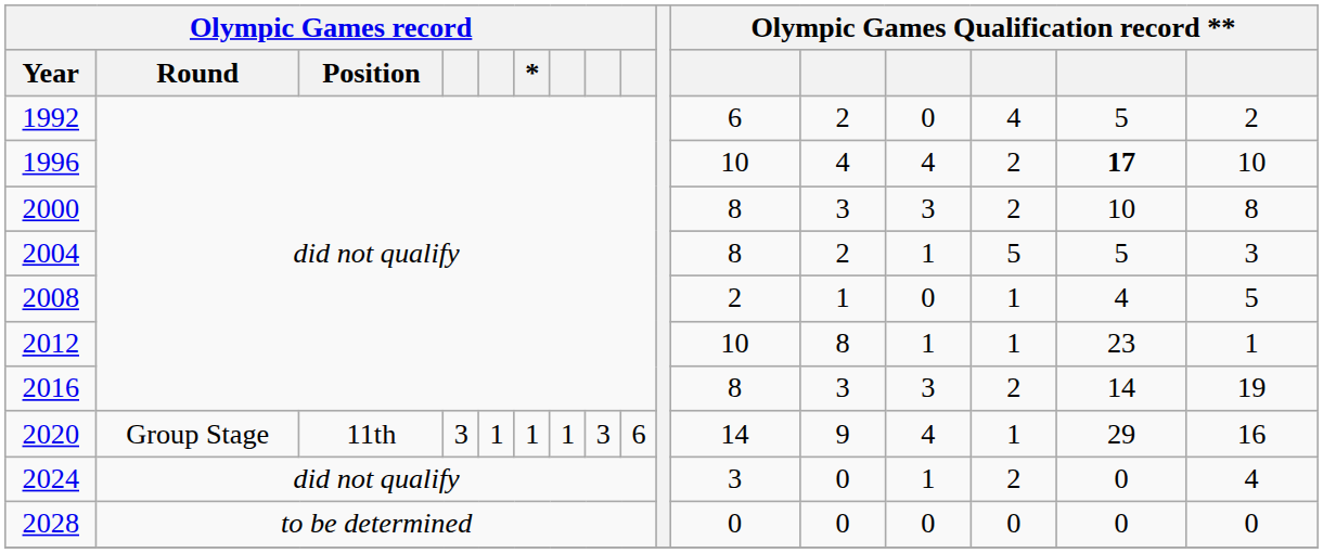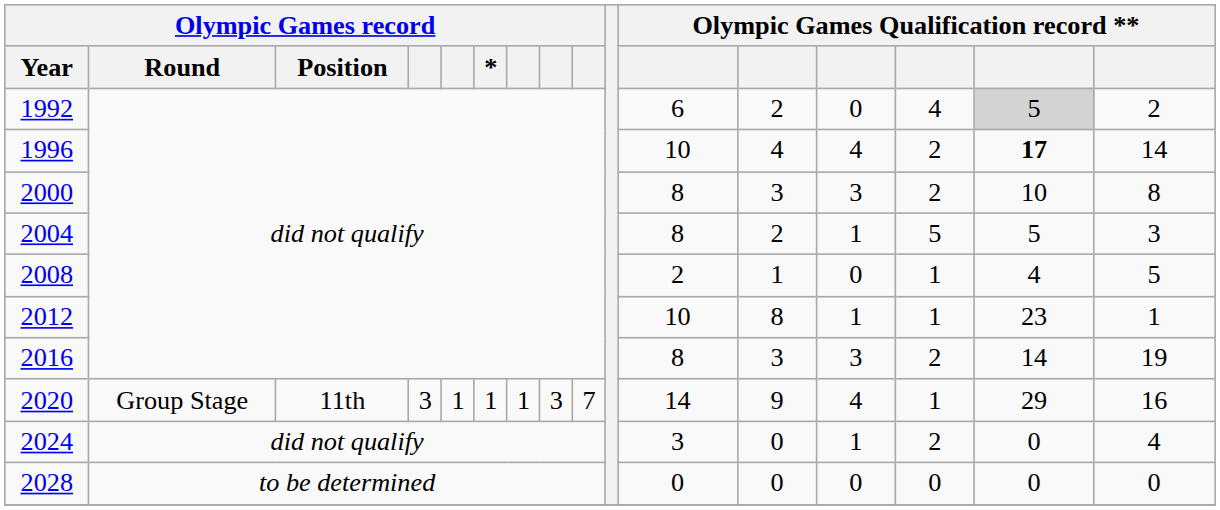1992 | column 15: no background -> lightgrey background
1996 | column 16: 10 -> 14
2020 | column 9: 6 -> 7
